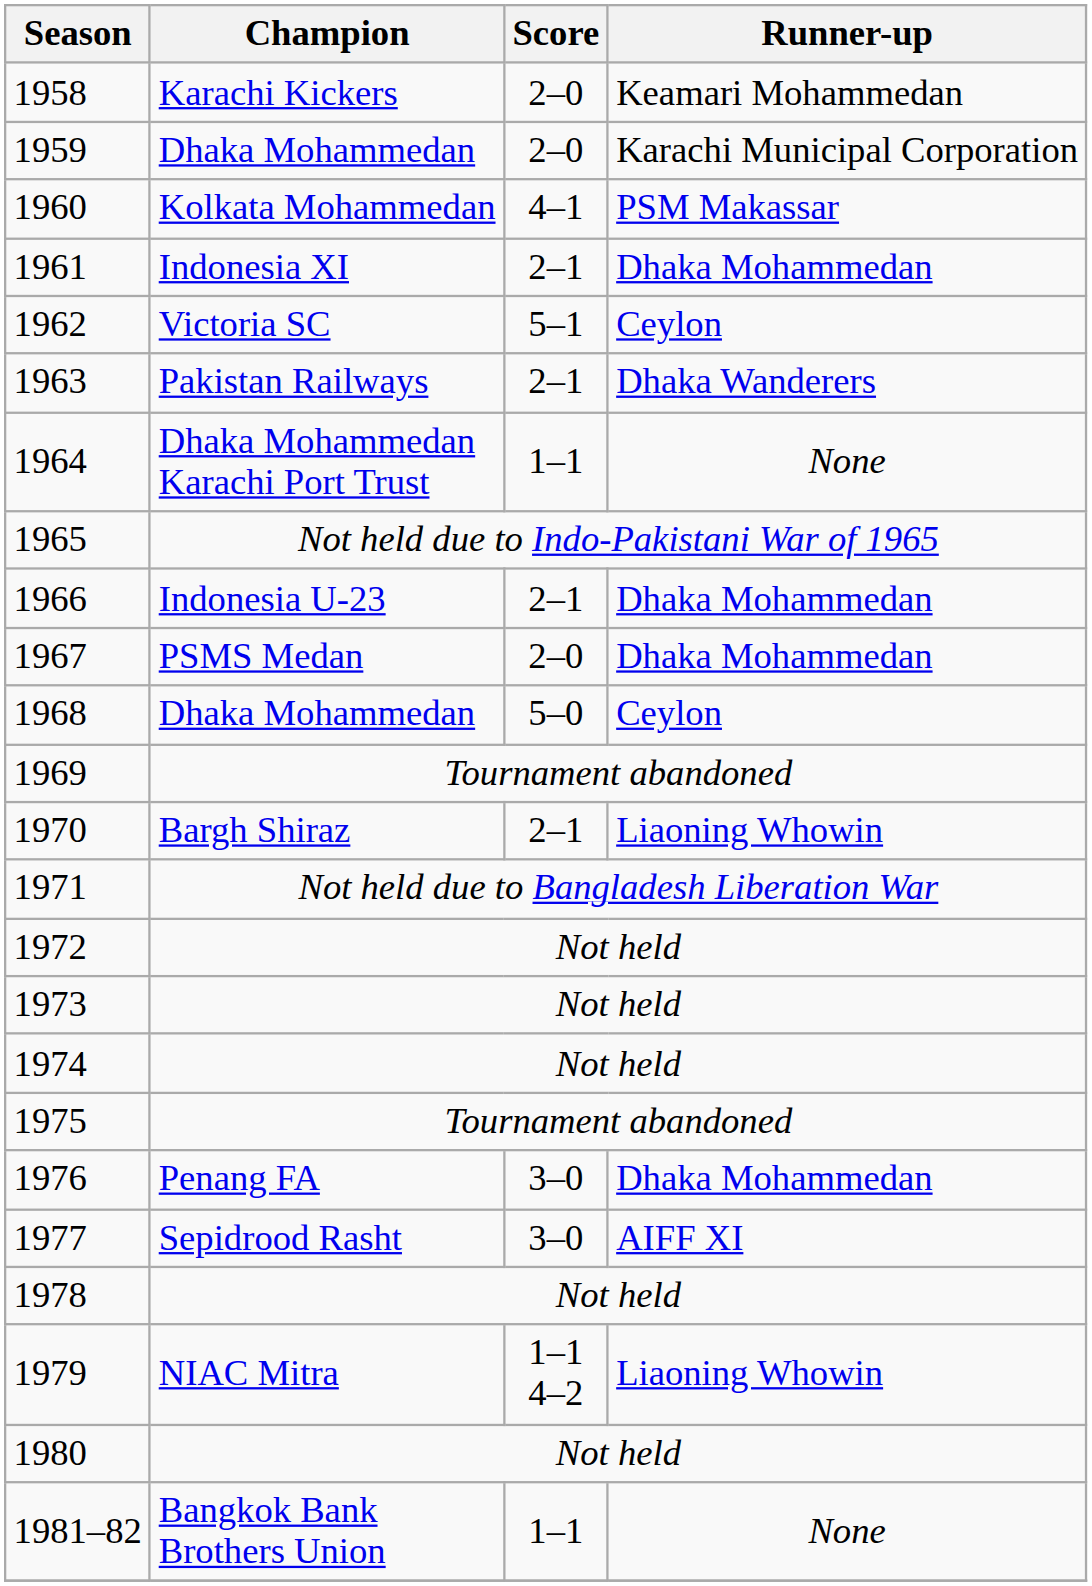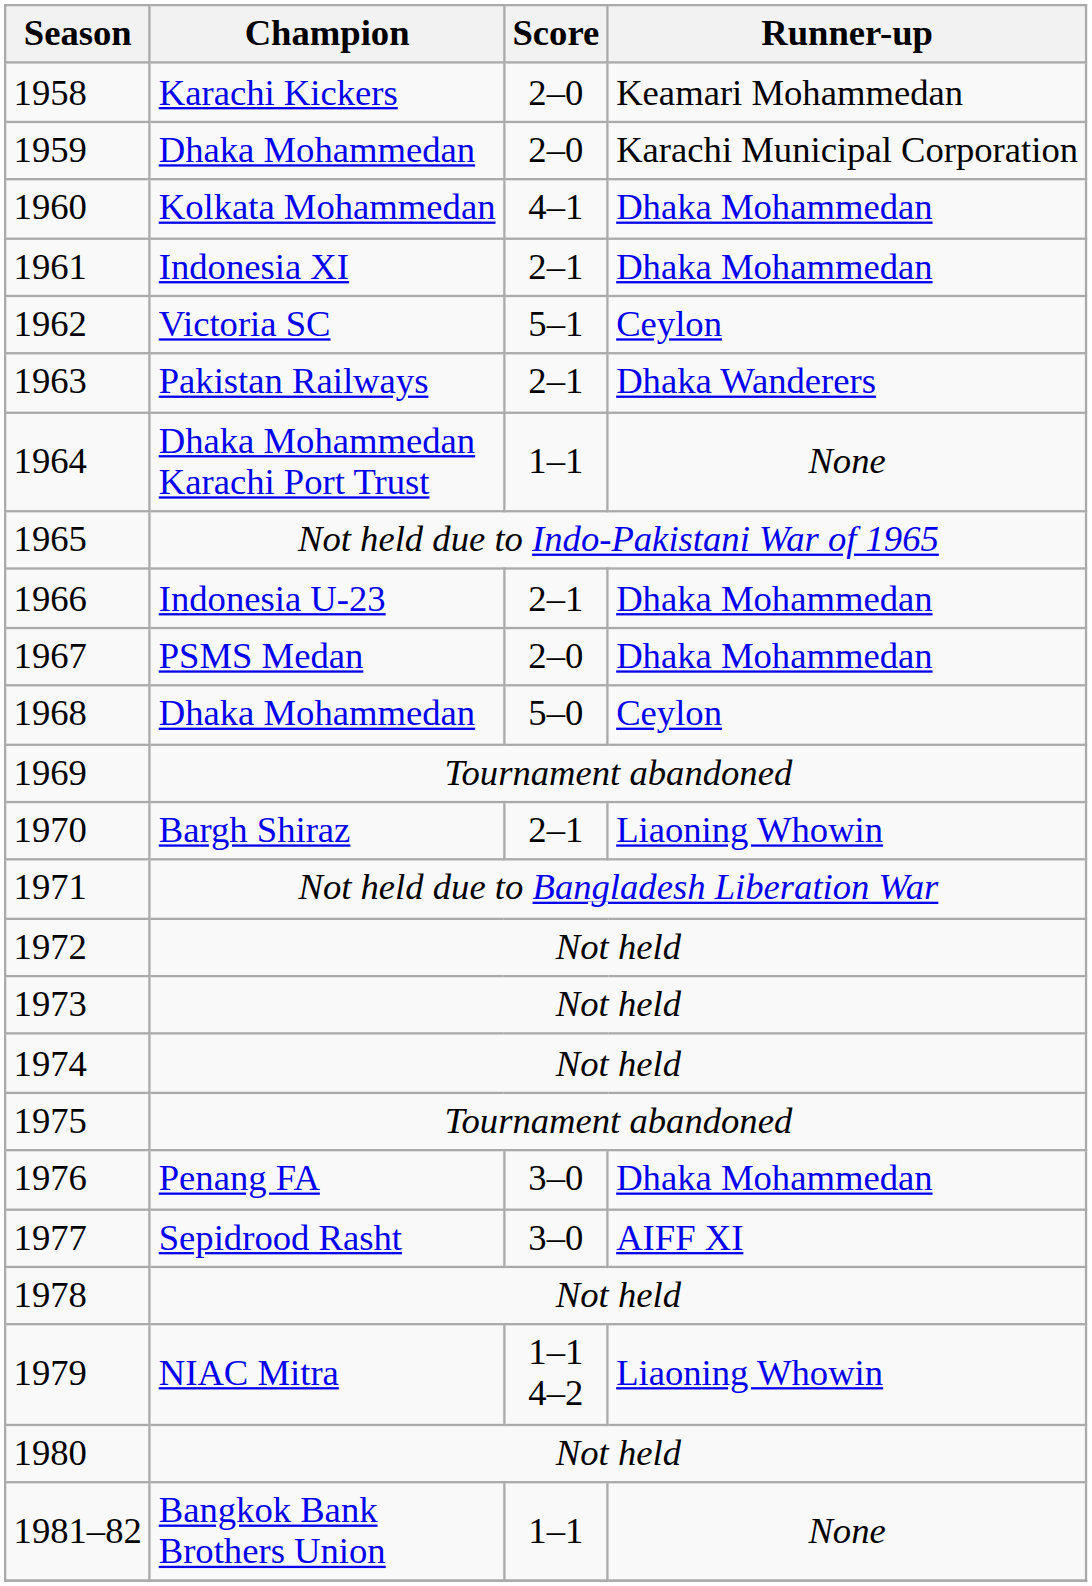1960 | Runner-up: PSM Makassar -> Dhaka Mohammedan
